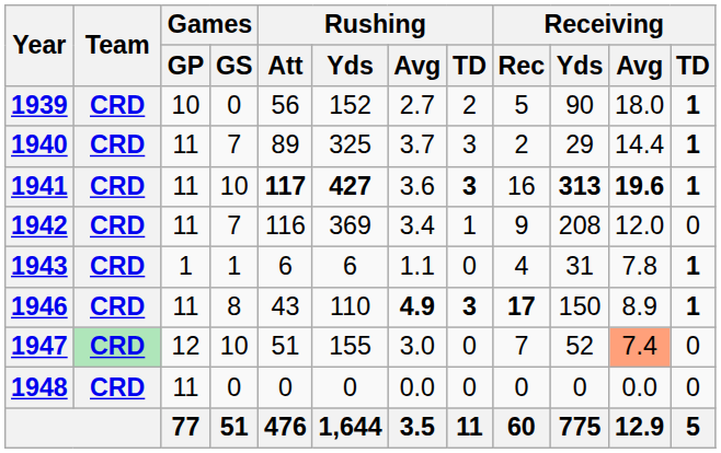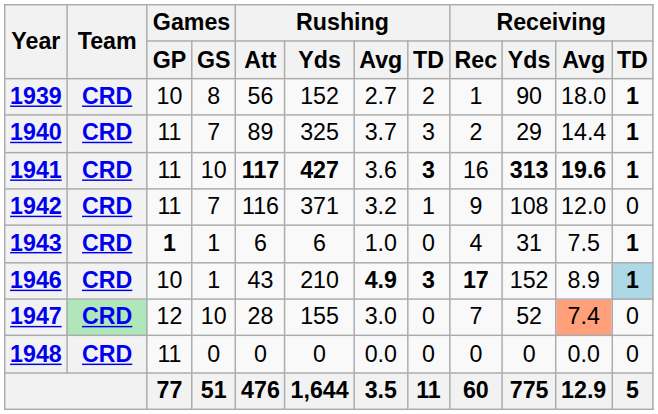1939 | Games / GS: 0 -> 8
1939 | Receiving / Rec: 5 -> 1
1942 | Rushing / Yds: 369 -> 371
1942 | Rushing / Avg: 3.4 -> 3.2
1942 | Receiving / Yds: 208 -> 108
1943 | Games / GP: normal -> bold
1943 | Rushing / Avg: 1.1 -> 1.0
1943 | Receiving / Avg: 7.8 -> 7.5
1946 | Games / GP: 11 -> 10
1946 | Games / GS: 8 -> 1
1946 | Rushing / Yds: 110 -> 210
1946 | Receiving / Yds: 150 -> 152
1946 | Receiving / TD: no background -> lightblue background
1947 | Rushing / Att: 51 -> 28
